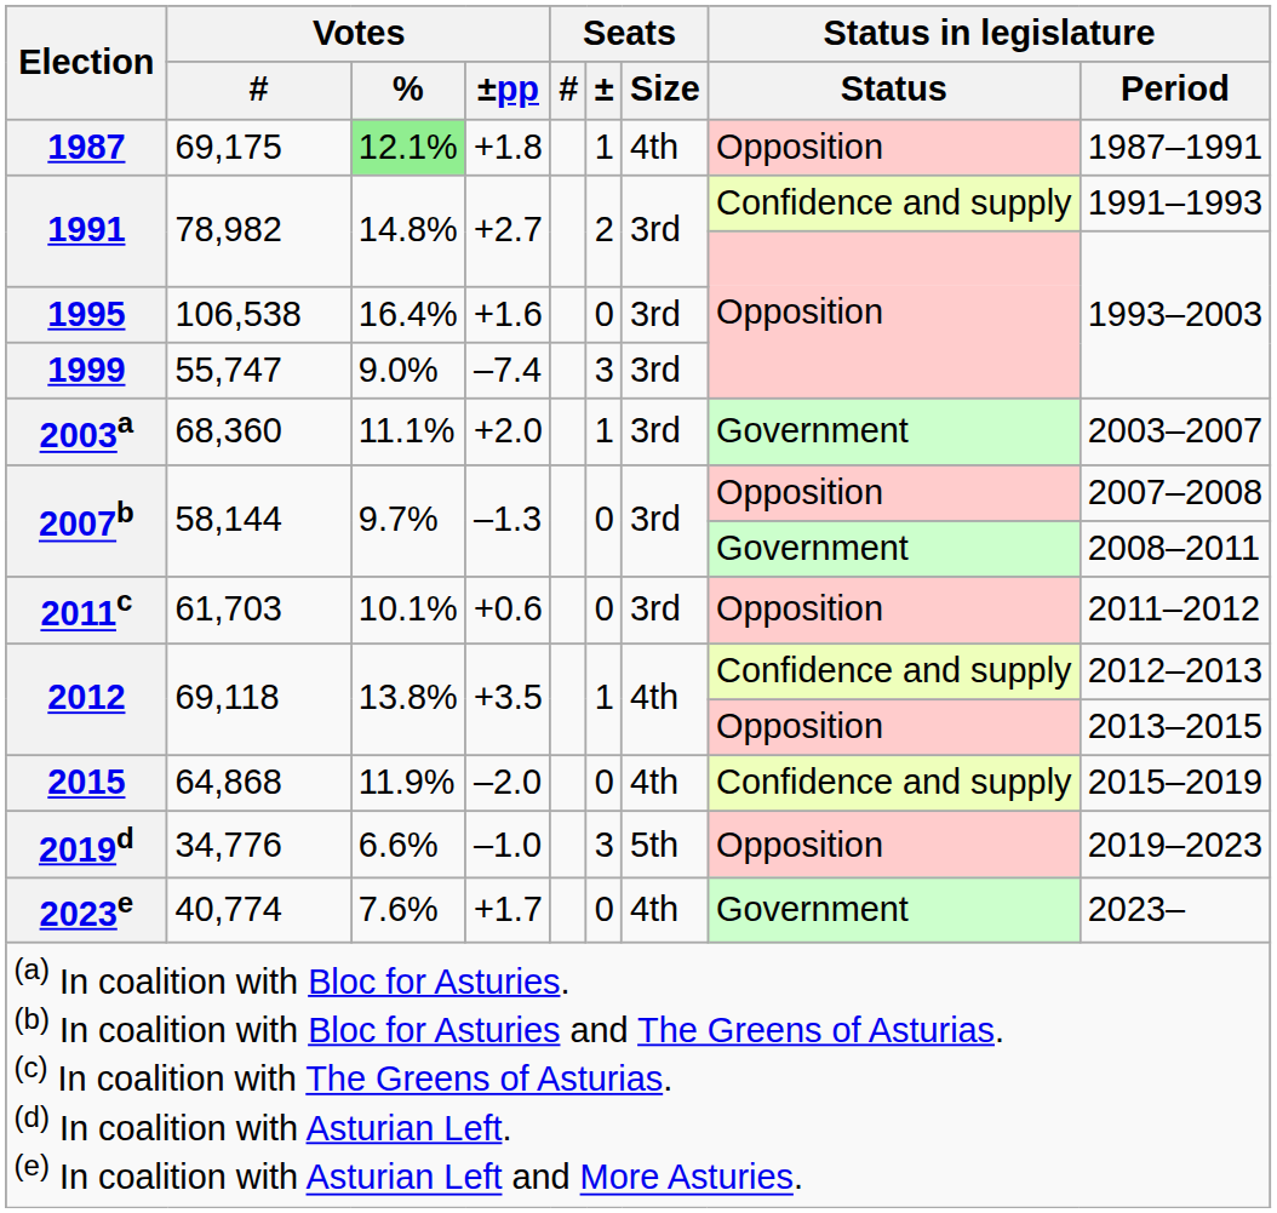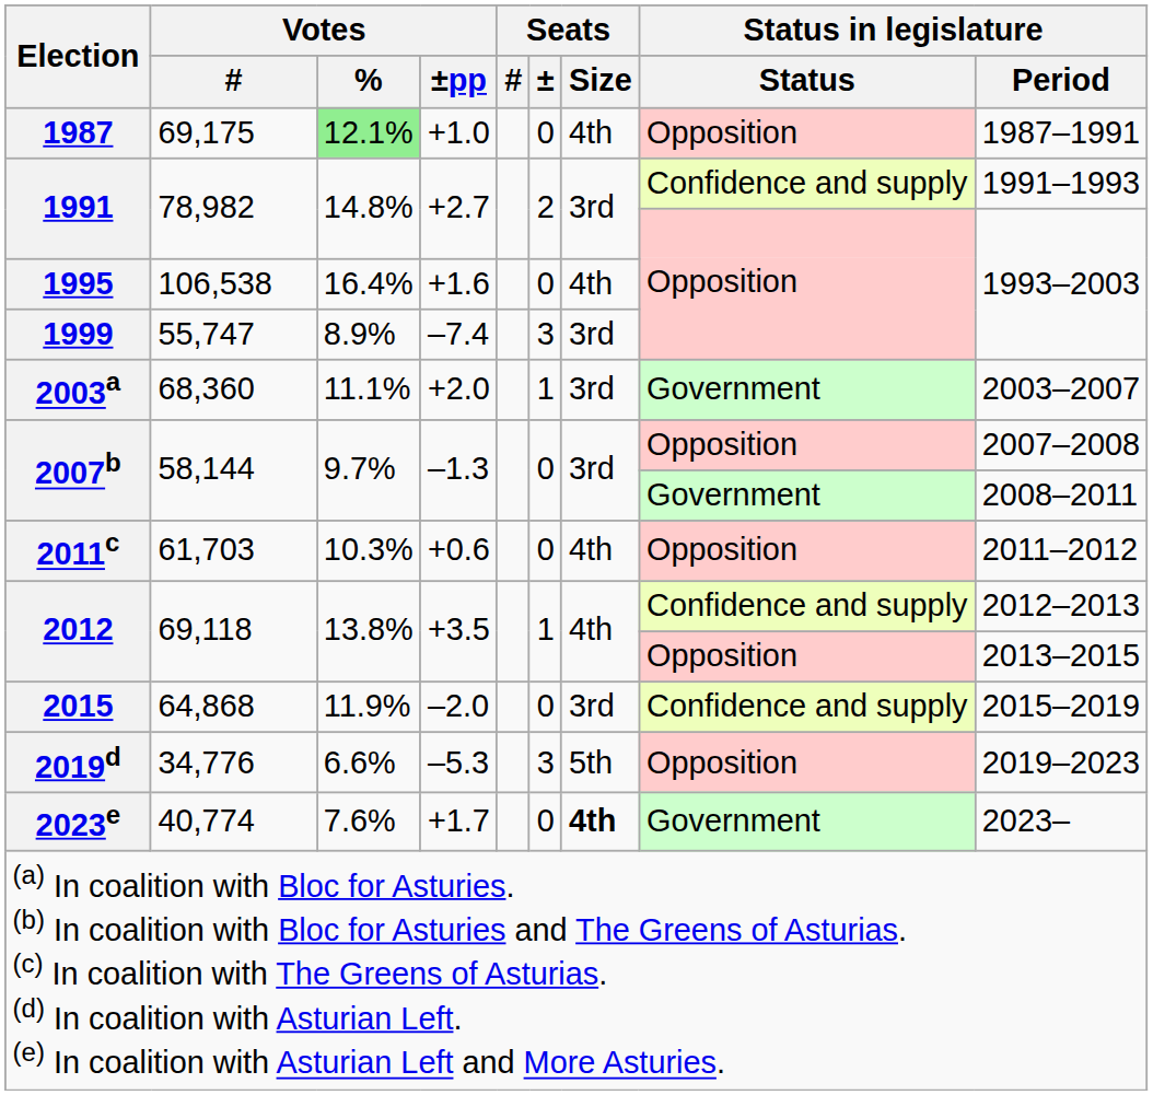1987 | Votes / ±pp: +1.8 -> +1.0
1987 | Seats / ±: 1 -> 0
1995 | Seats / Size: 3rd -> 4th
1999 | Votes / %: 9.0% -> 8.9%
2011c | Votes / %: 10.1% -> 10.3%
2011c | Seats / Size: 3rd -> 4th
2015 | Seats / Size: 4th -> 3rd
2019d | Votes / ±pp: –1.0 -> –5.3
2023e | Seats / Size: normal -> bold
